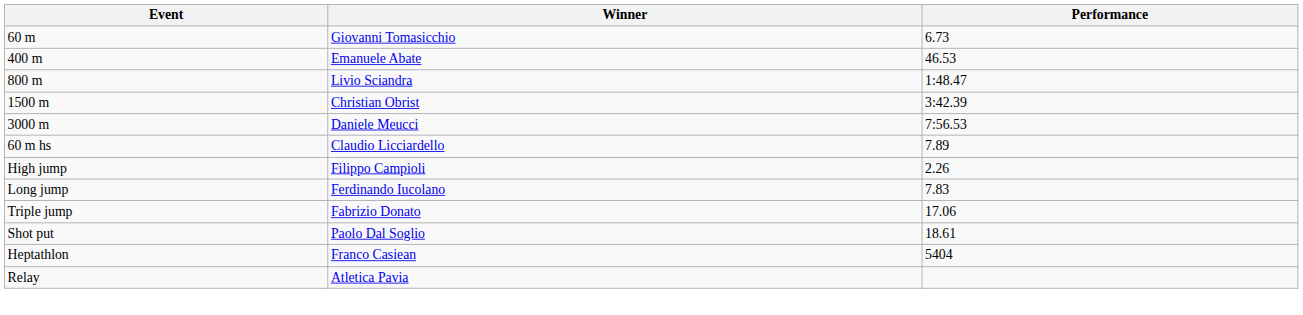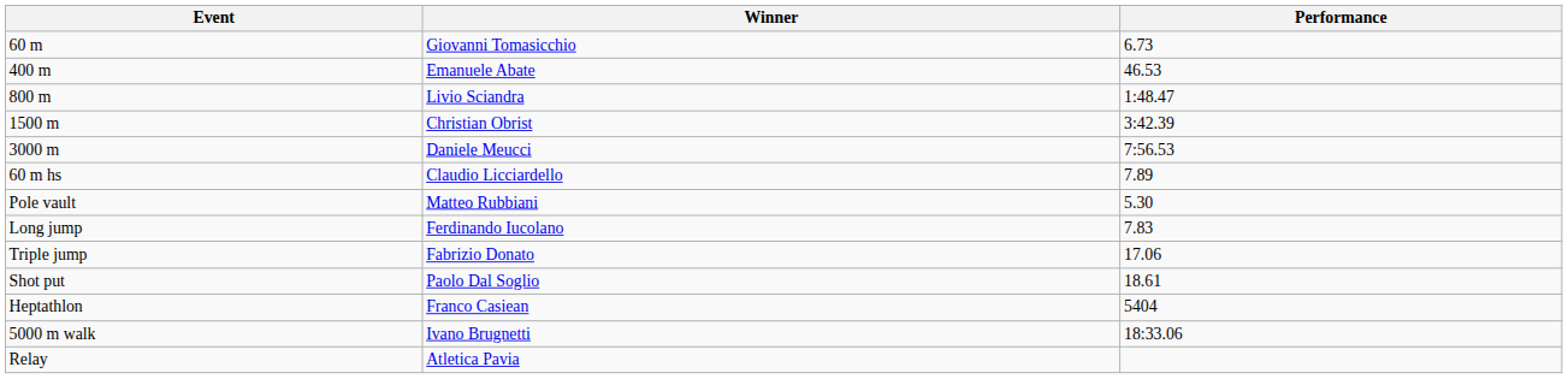- row: High jump | Filippo Campioli | 2.26
+ row: Pole vault | Matteo Rubbiani | 5.30
+ row: 5000 m walk | Ivano Brugnetti | 18:33.06
